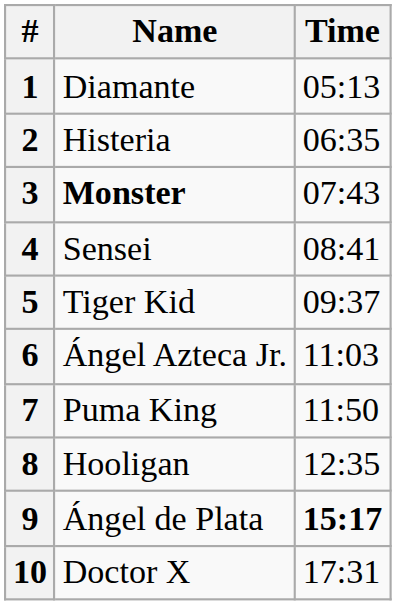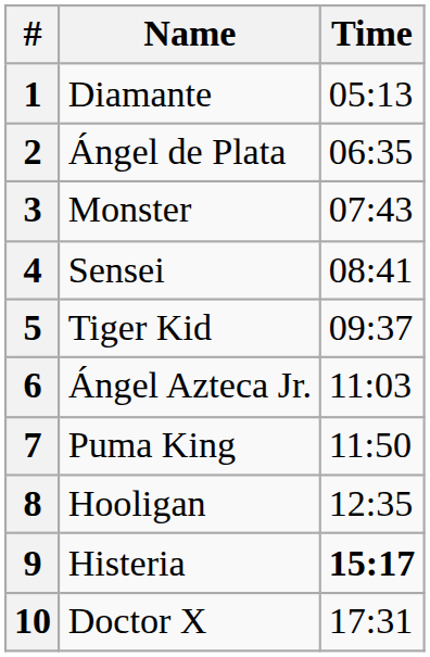2 | Name: Histeria -> Ángel de Plata
3 | Name: bold -> normal
9 | Name: Ángel de Plata -> Histeria
